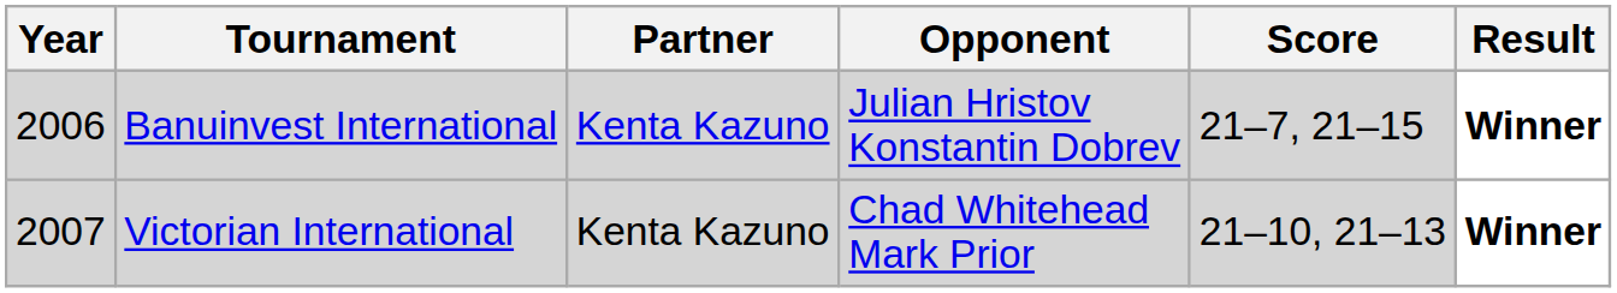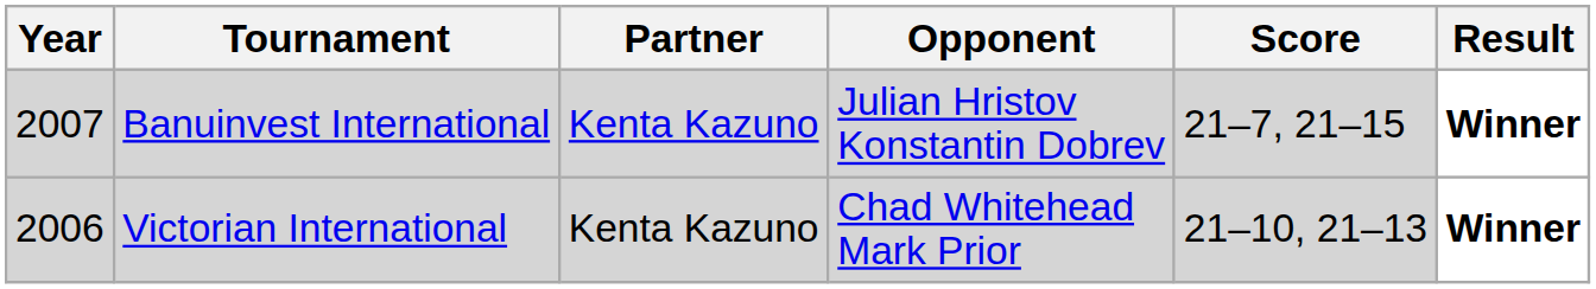Banuinvest International | Year: 2006 -> 2007
Victorian International | Year: 2007 -> 2006
